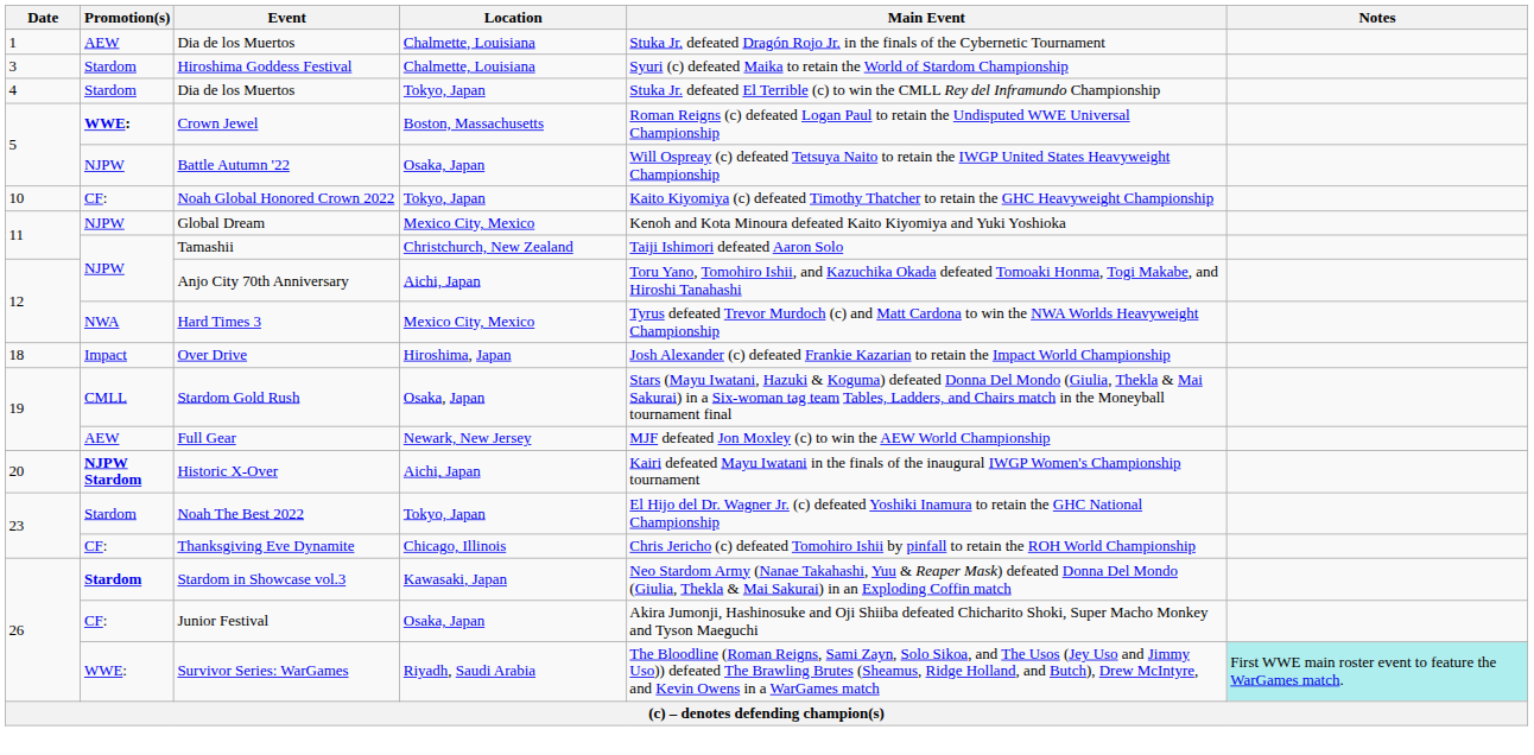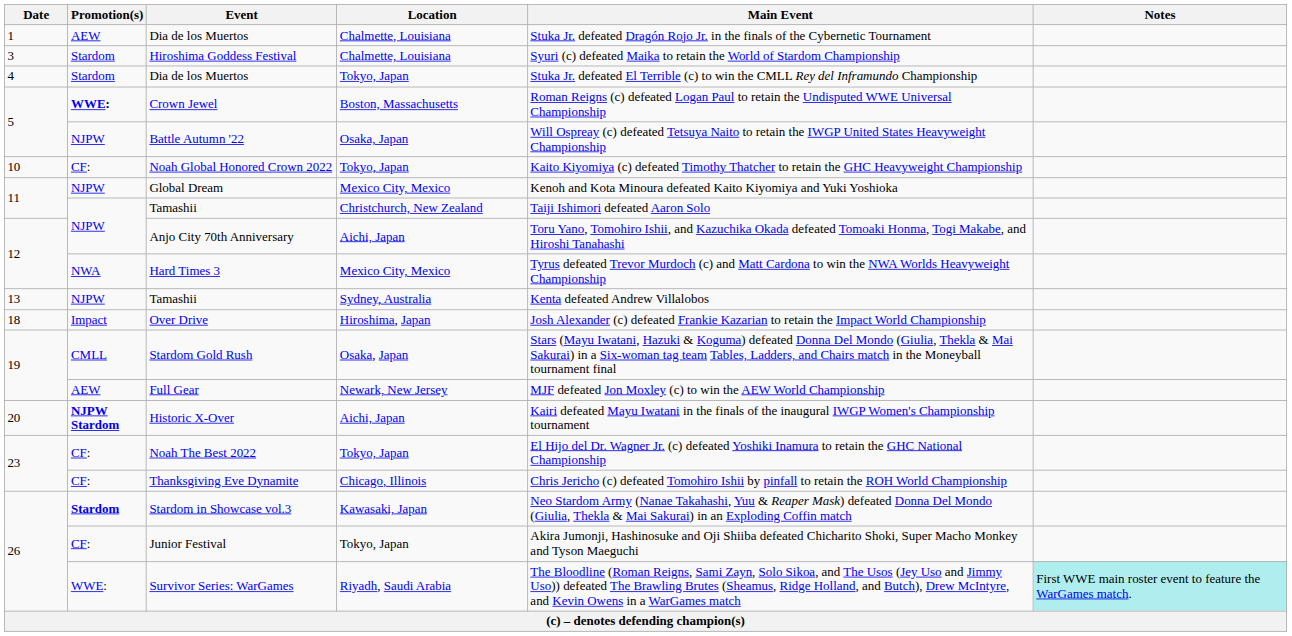+ row: 13 | NJPW | Tamashii | Sydney, Australia | Kenta defeated Andrew Villalobos
Noah The Best 2022 | Promotion(s): Stardom -> CF:
Junior Festival | Location: Osaka, Japan -> Tokyo, Japan
